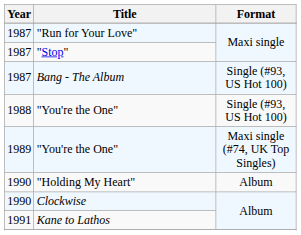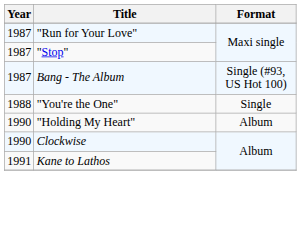1988 / "You're the One" | Format: Single (#93, US Hot 100) -> Single
- row: 1989 | "You're the One" | Maxi single (#74, UK Top Singles)
